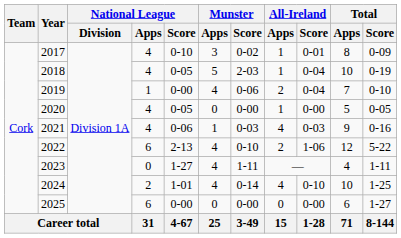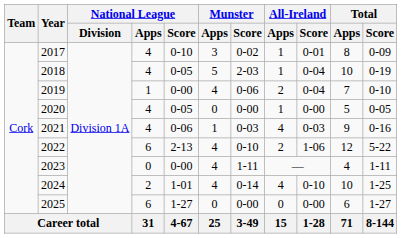2023 | National League / Score: 1-27 -> 0-00
2025 | National League / Score: 0-00 -> 1-27
